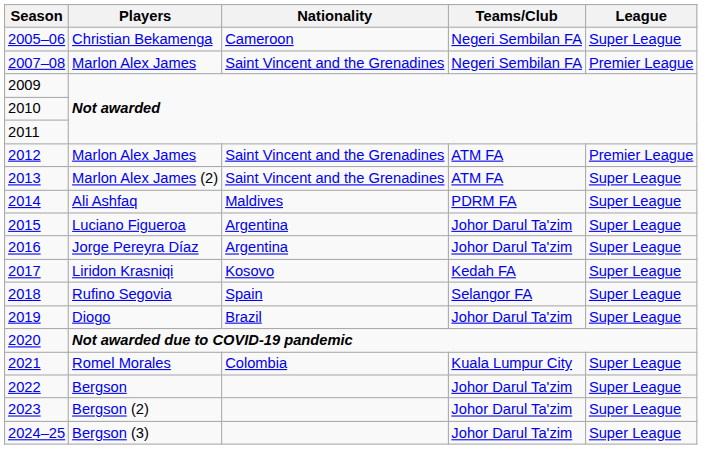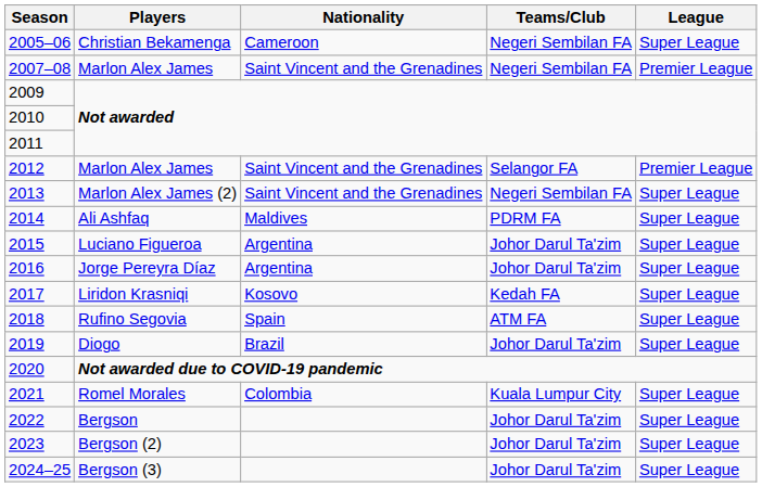2012 | Teams/Club: ATM FA -> Selangor FA
2013 | Teams/Club: ATM FA -> Negeri Sembilan FA
2018 | Teams/Club: Selangor FA -> ATM FA
